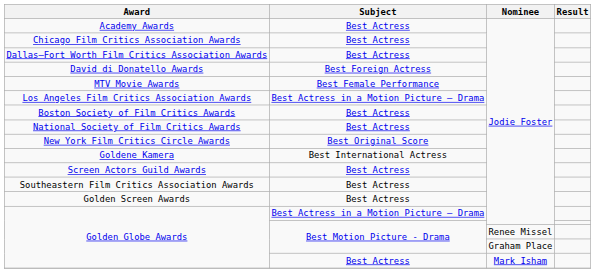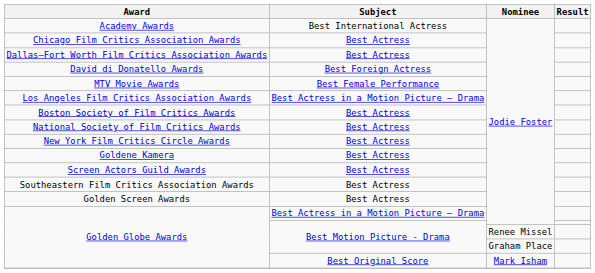Academy Awards | Subject: Best Actress -> Best International Actress
New York Film Critics Circle Awards | Subject: Best Original Score -> Best Actress
Goldene Kamera | Subject: Best International Actress -> Best Actress
Golden Globe Awards / Mark Isham | Subject: Best Actress -> Best Original Score
